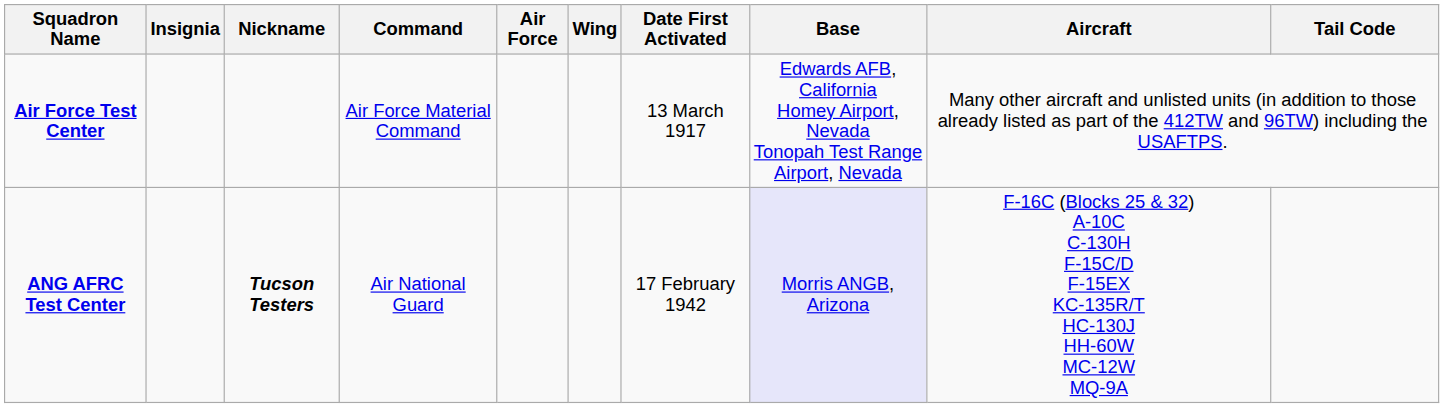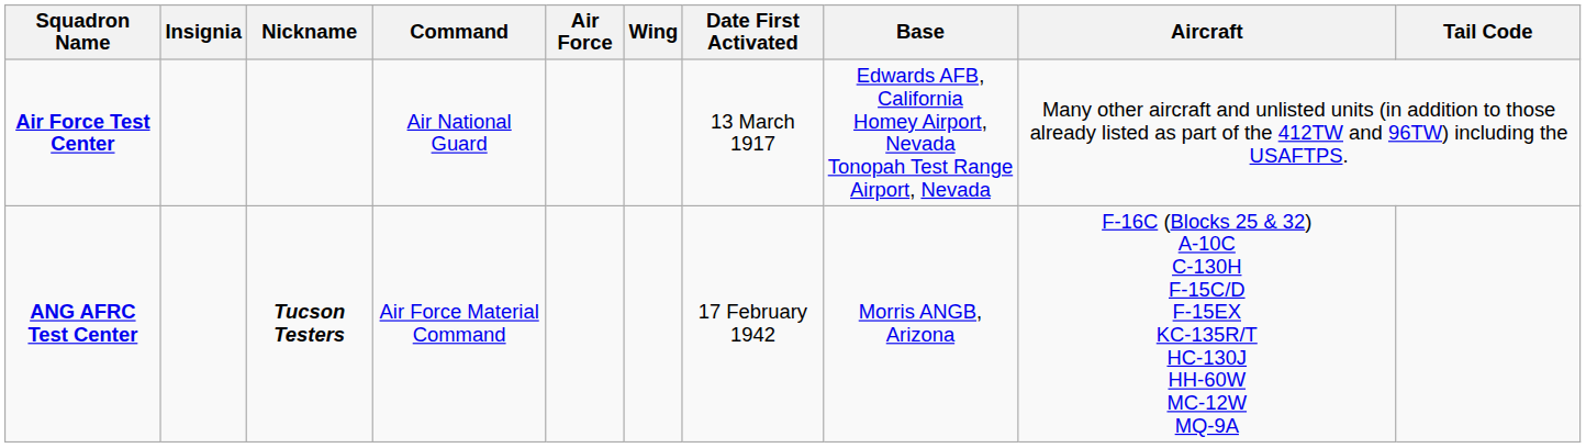Air Force Test Center | Command: Air Force Material Command -> Air National Guard
ANG AFRC Test Center | Command: Air National Guard -> Air Force Material Command
ANG AFRC Test Center | Base: lavender background -> no background
